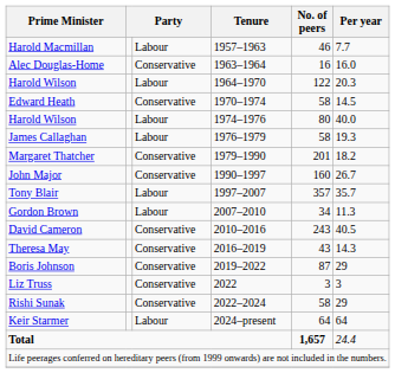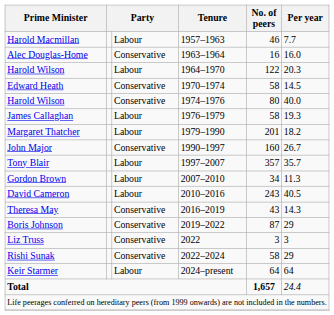Harold Wilson / 1974–1976 | column 3: Labour -> Conservative
Margaret Thatcher | column 3: Conservative -> Labour
David Cameron | column 3: Conservative -> Labour
